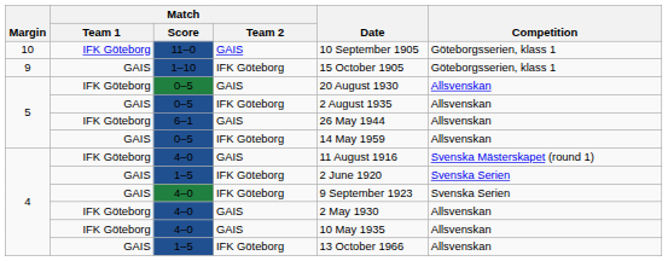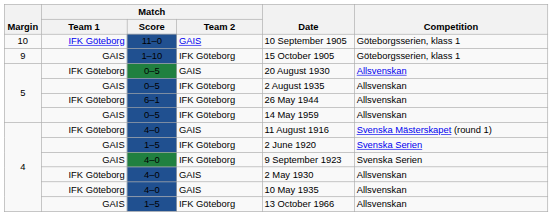6–1 | Match / Team 2: GAIS -> IFK Göteborg
